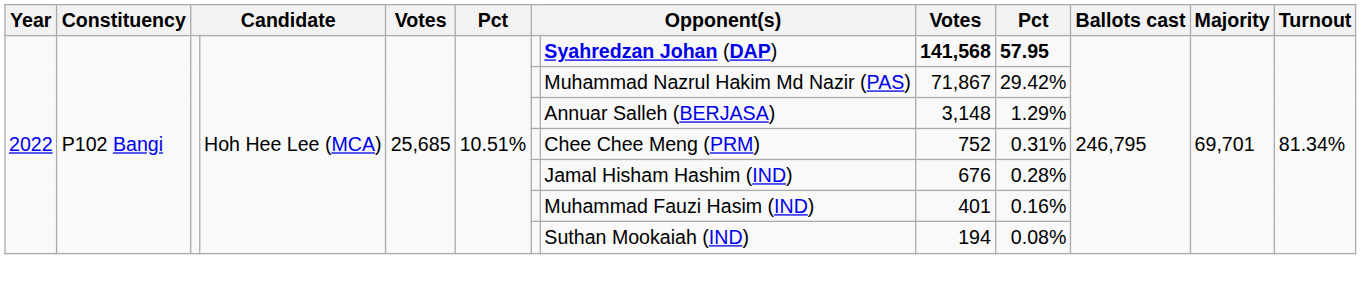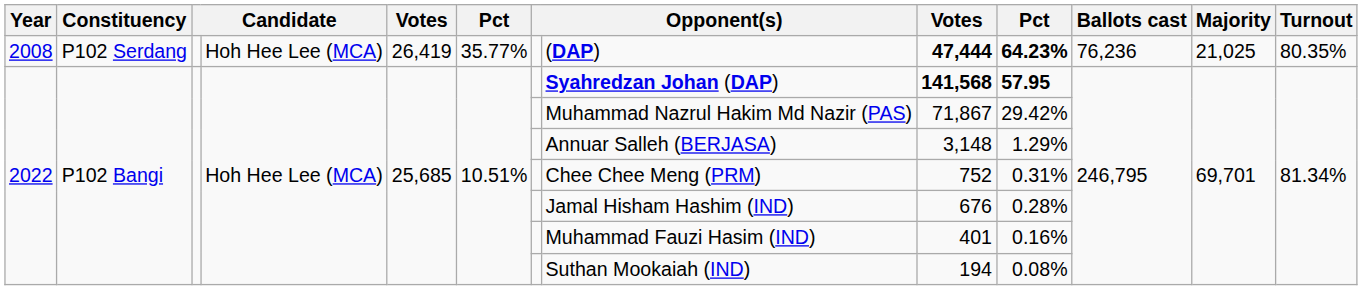+ row: 2008 | P102 Serdang | Hoh Hee Lee (MCA) | 26,419 | 35.77% | (DAP) | 47,444 | 64.23% | 76,236 | 21,025 | 80.35%
